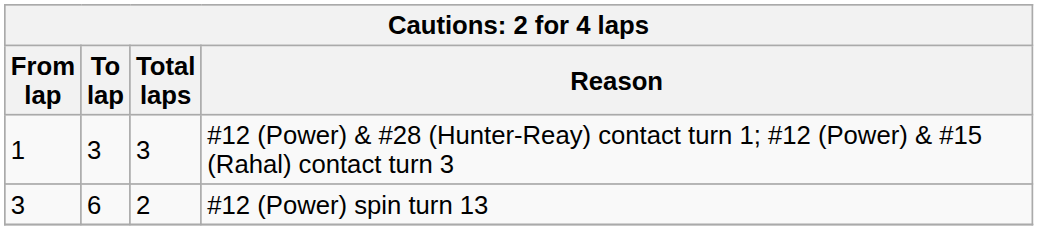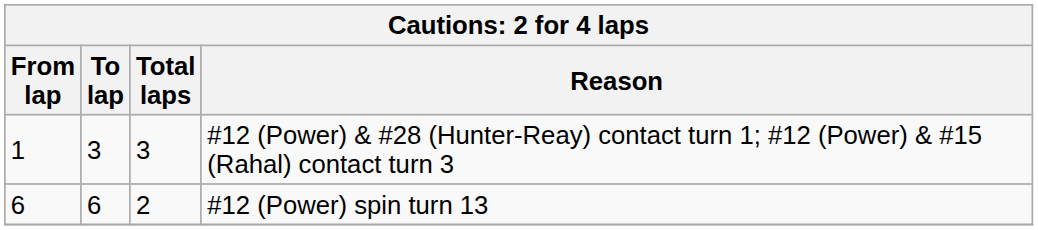#12 (Power) spin turn 13 | From lap: 3 -> 6
